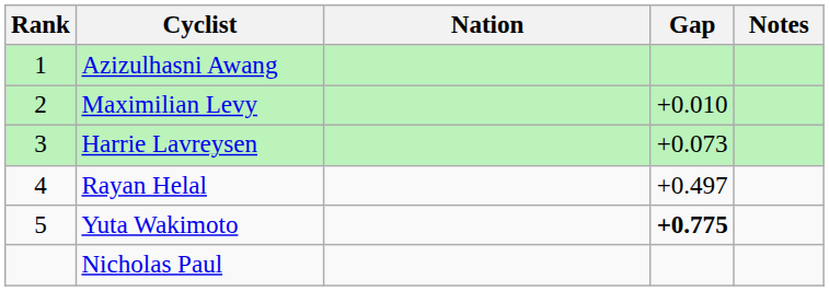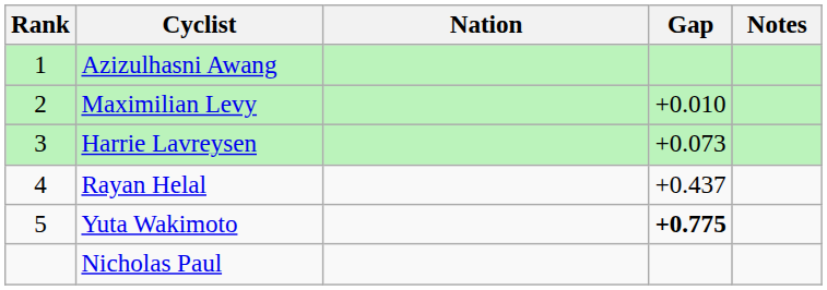Rayan Helal | Gap: +0.497 -> +0.437
